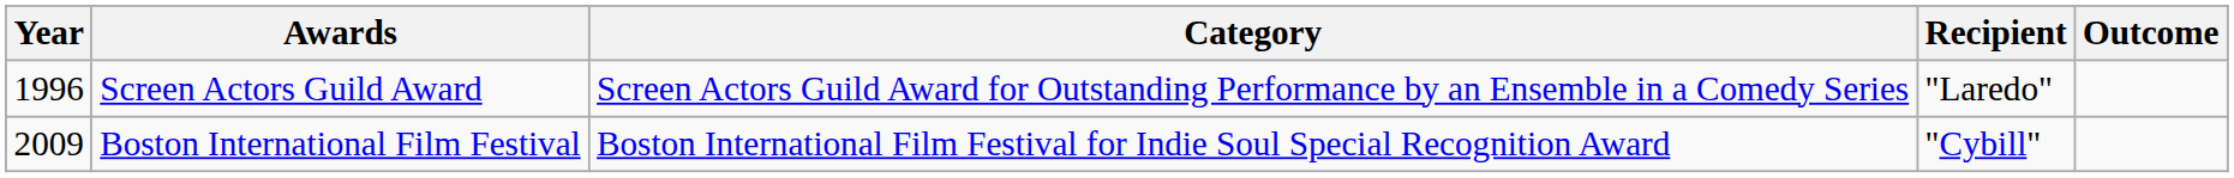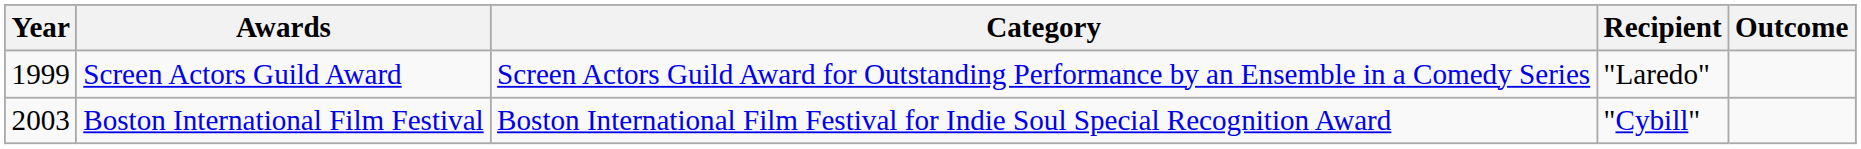Screen Actors Guild Award | Year: 1996 -> 1999
Boston International Film Festival | Year: 2009 -> 2003
